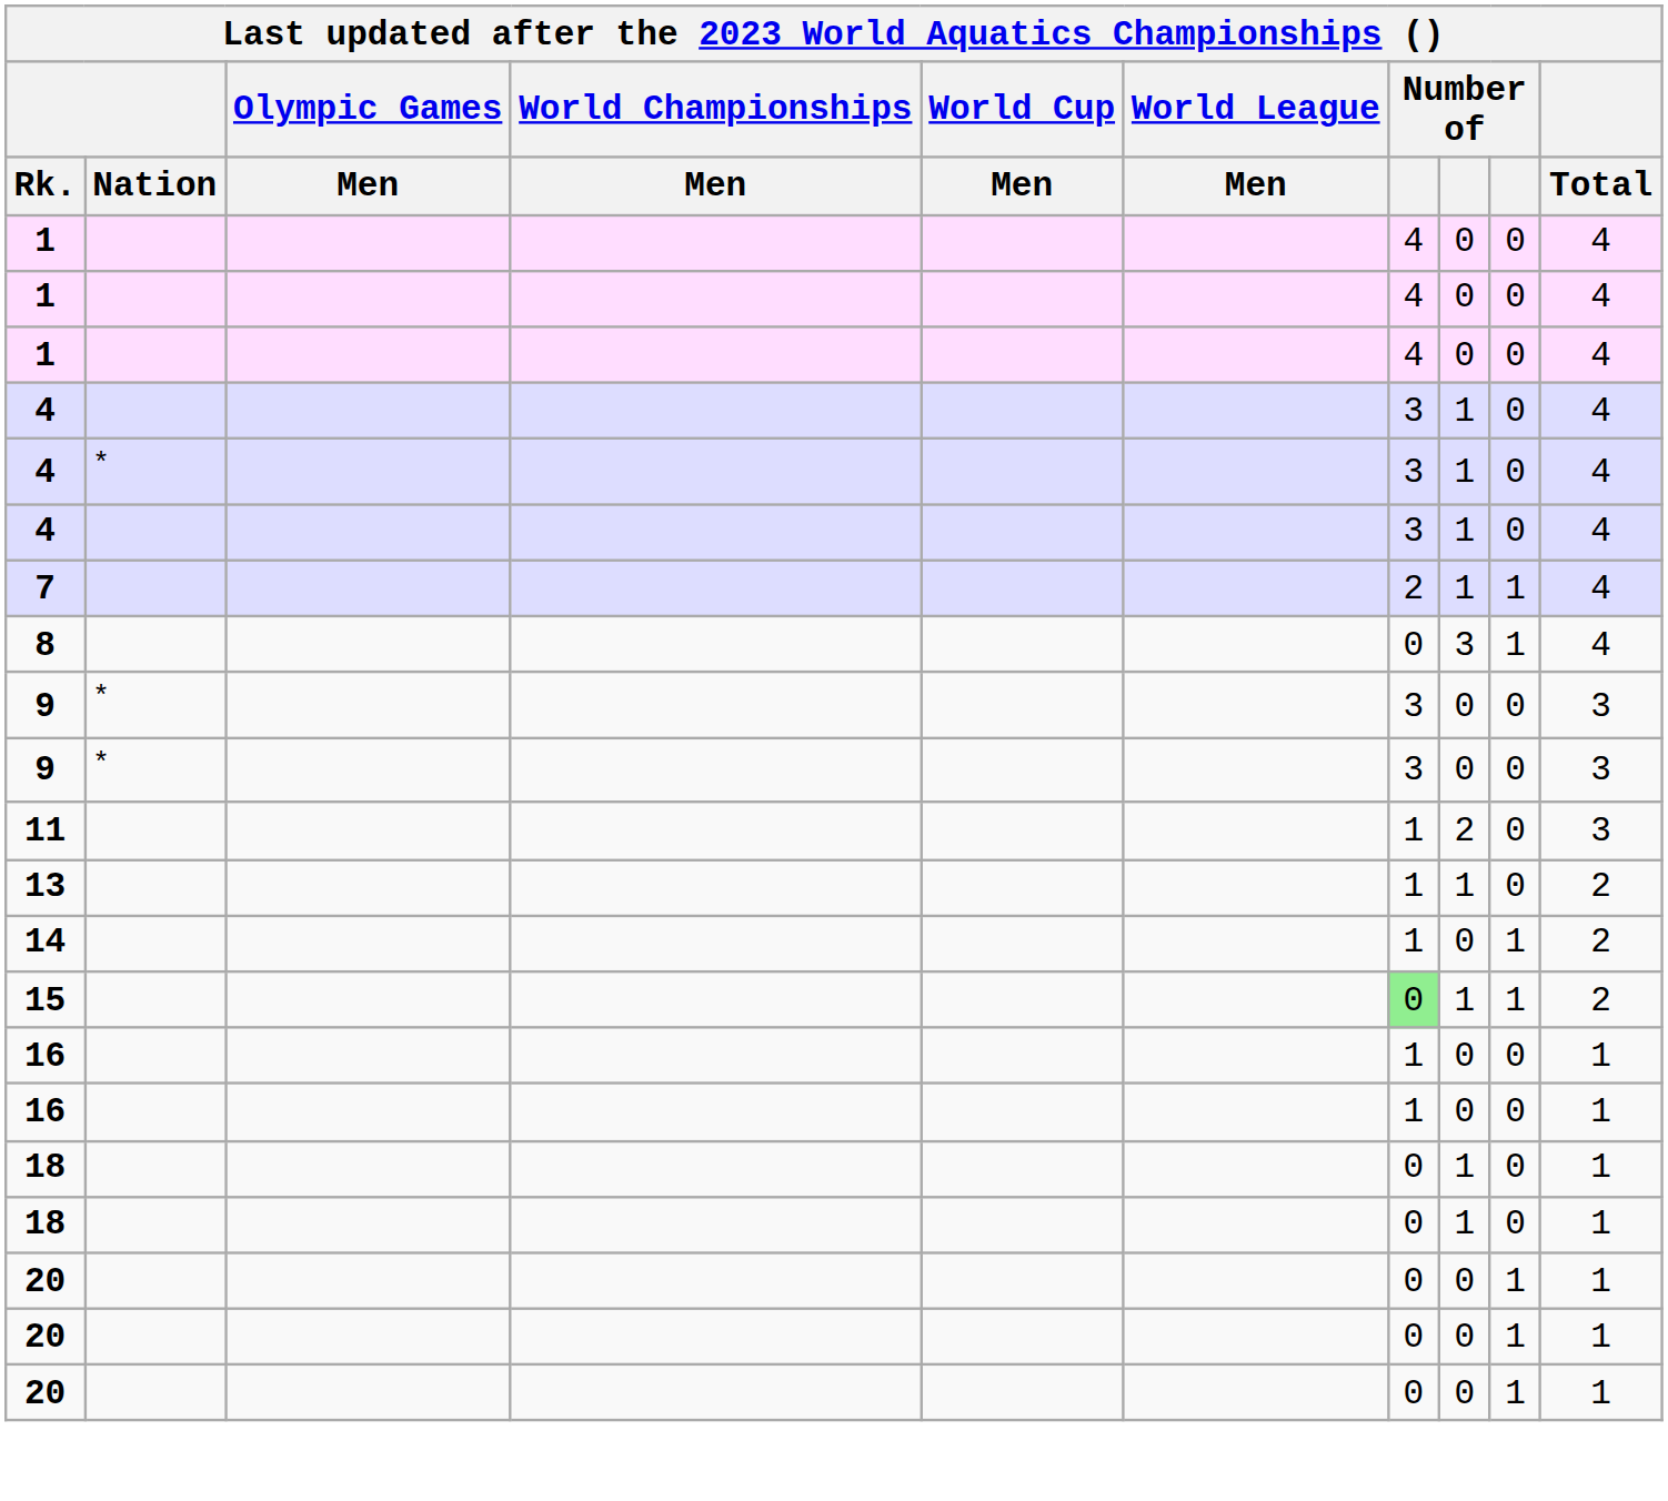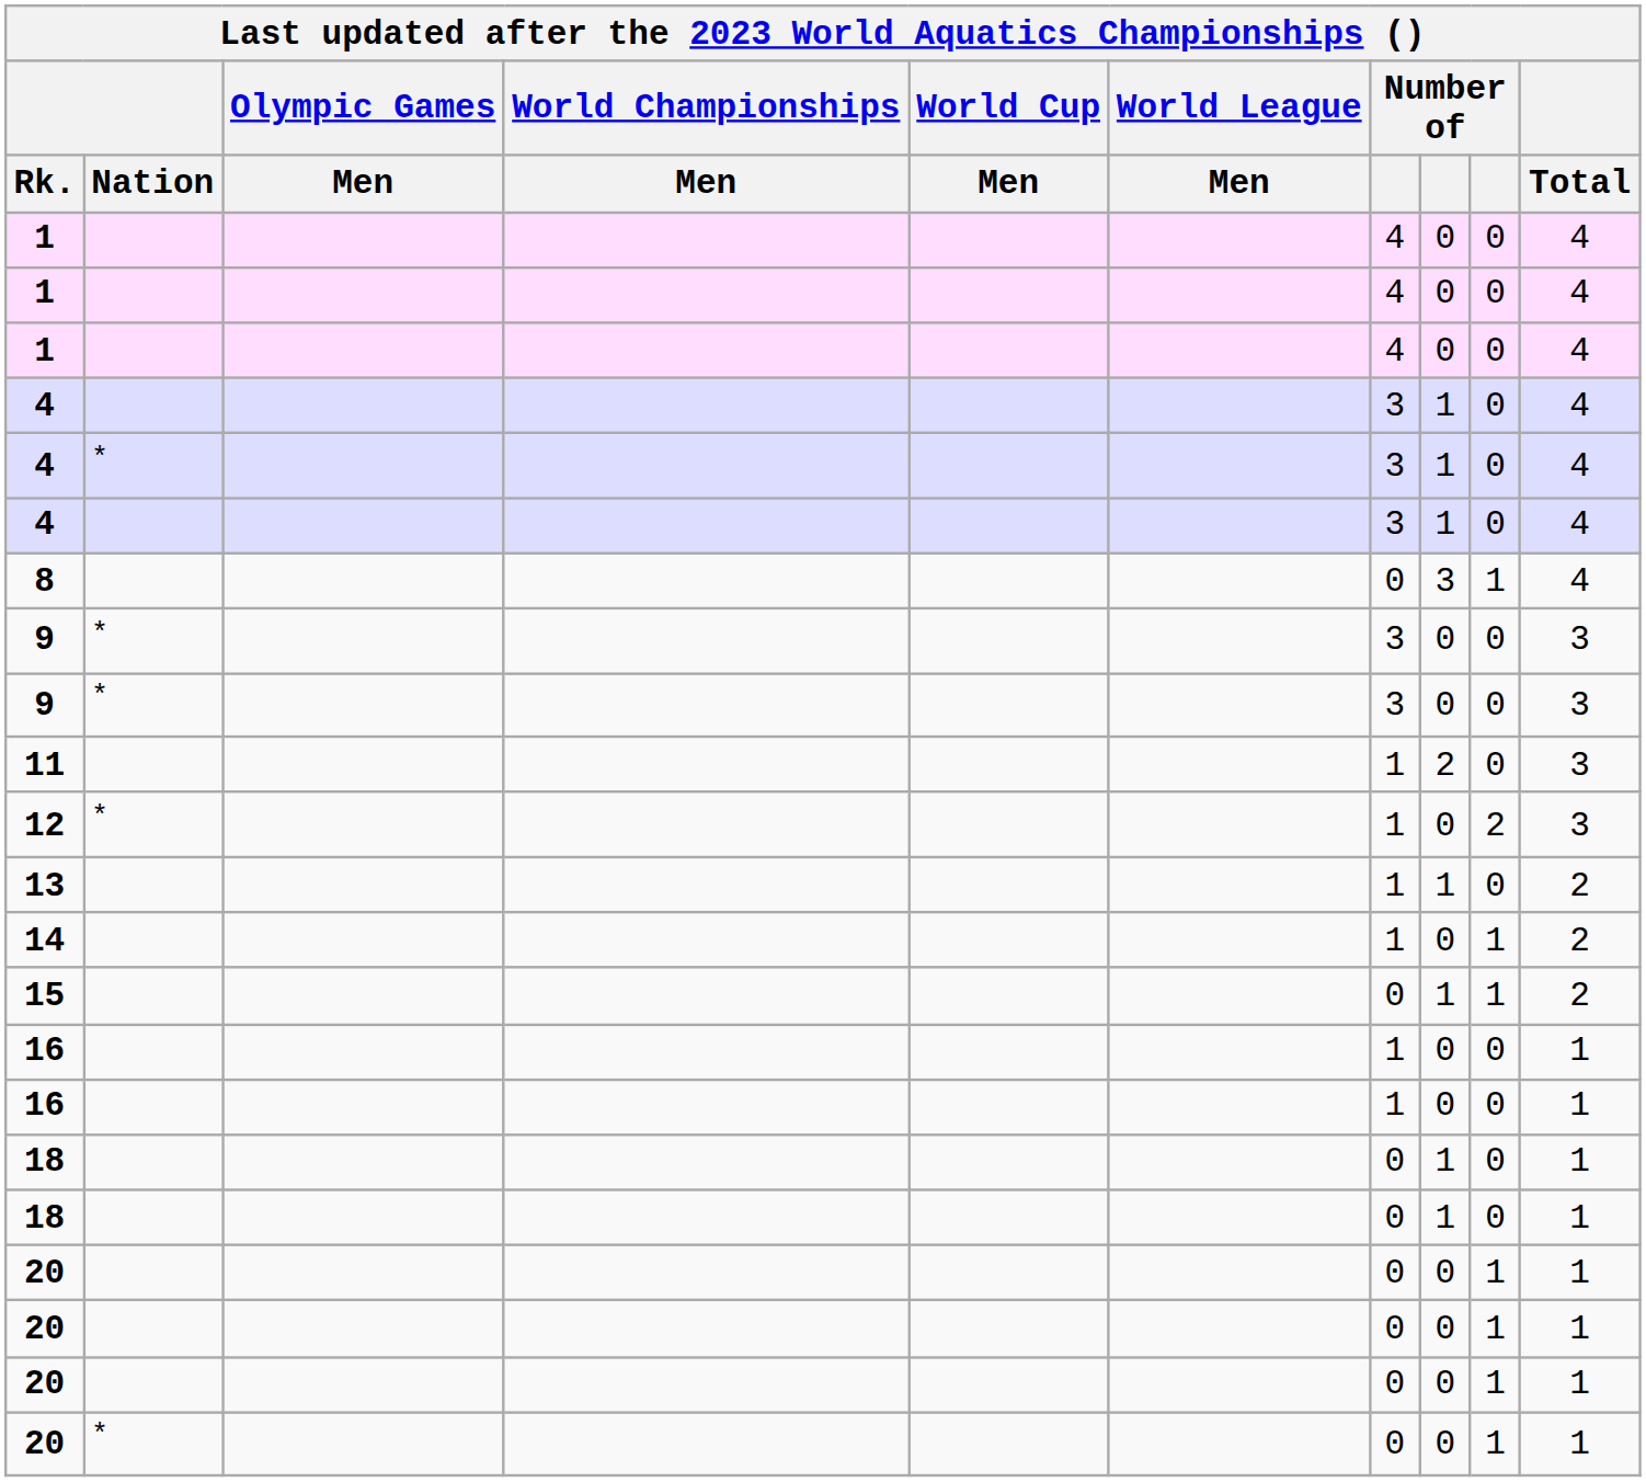- row: 7 | 2 | 1 | 1 | 4
+ row: 12 | * | 1 | 0 | 2 | 3
15 | column 7: lightgreen background -> no background
+ row: 20 | * | 0 | 0 | 1 | 1
